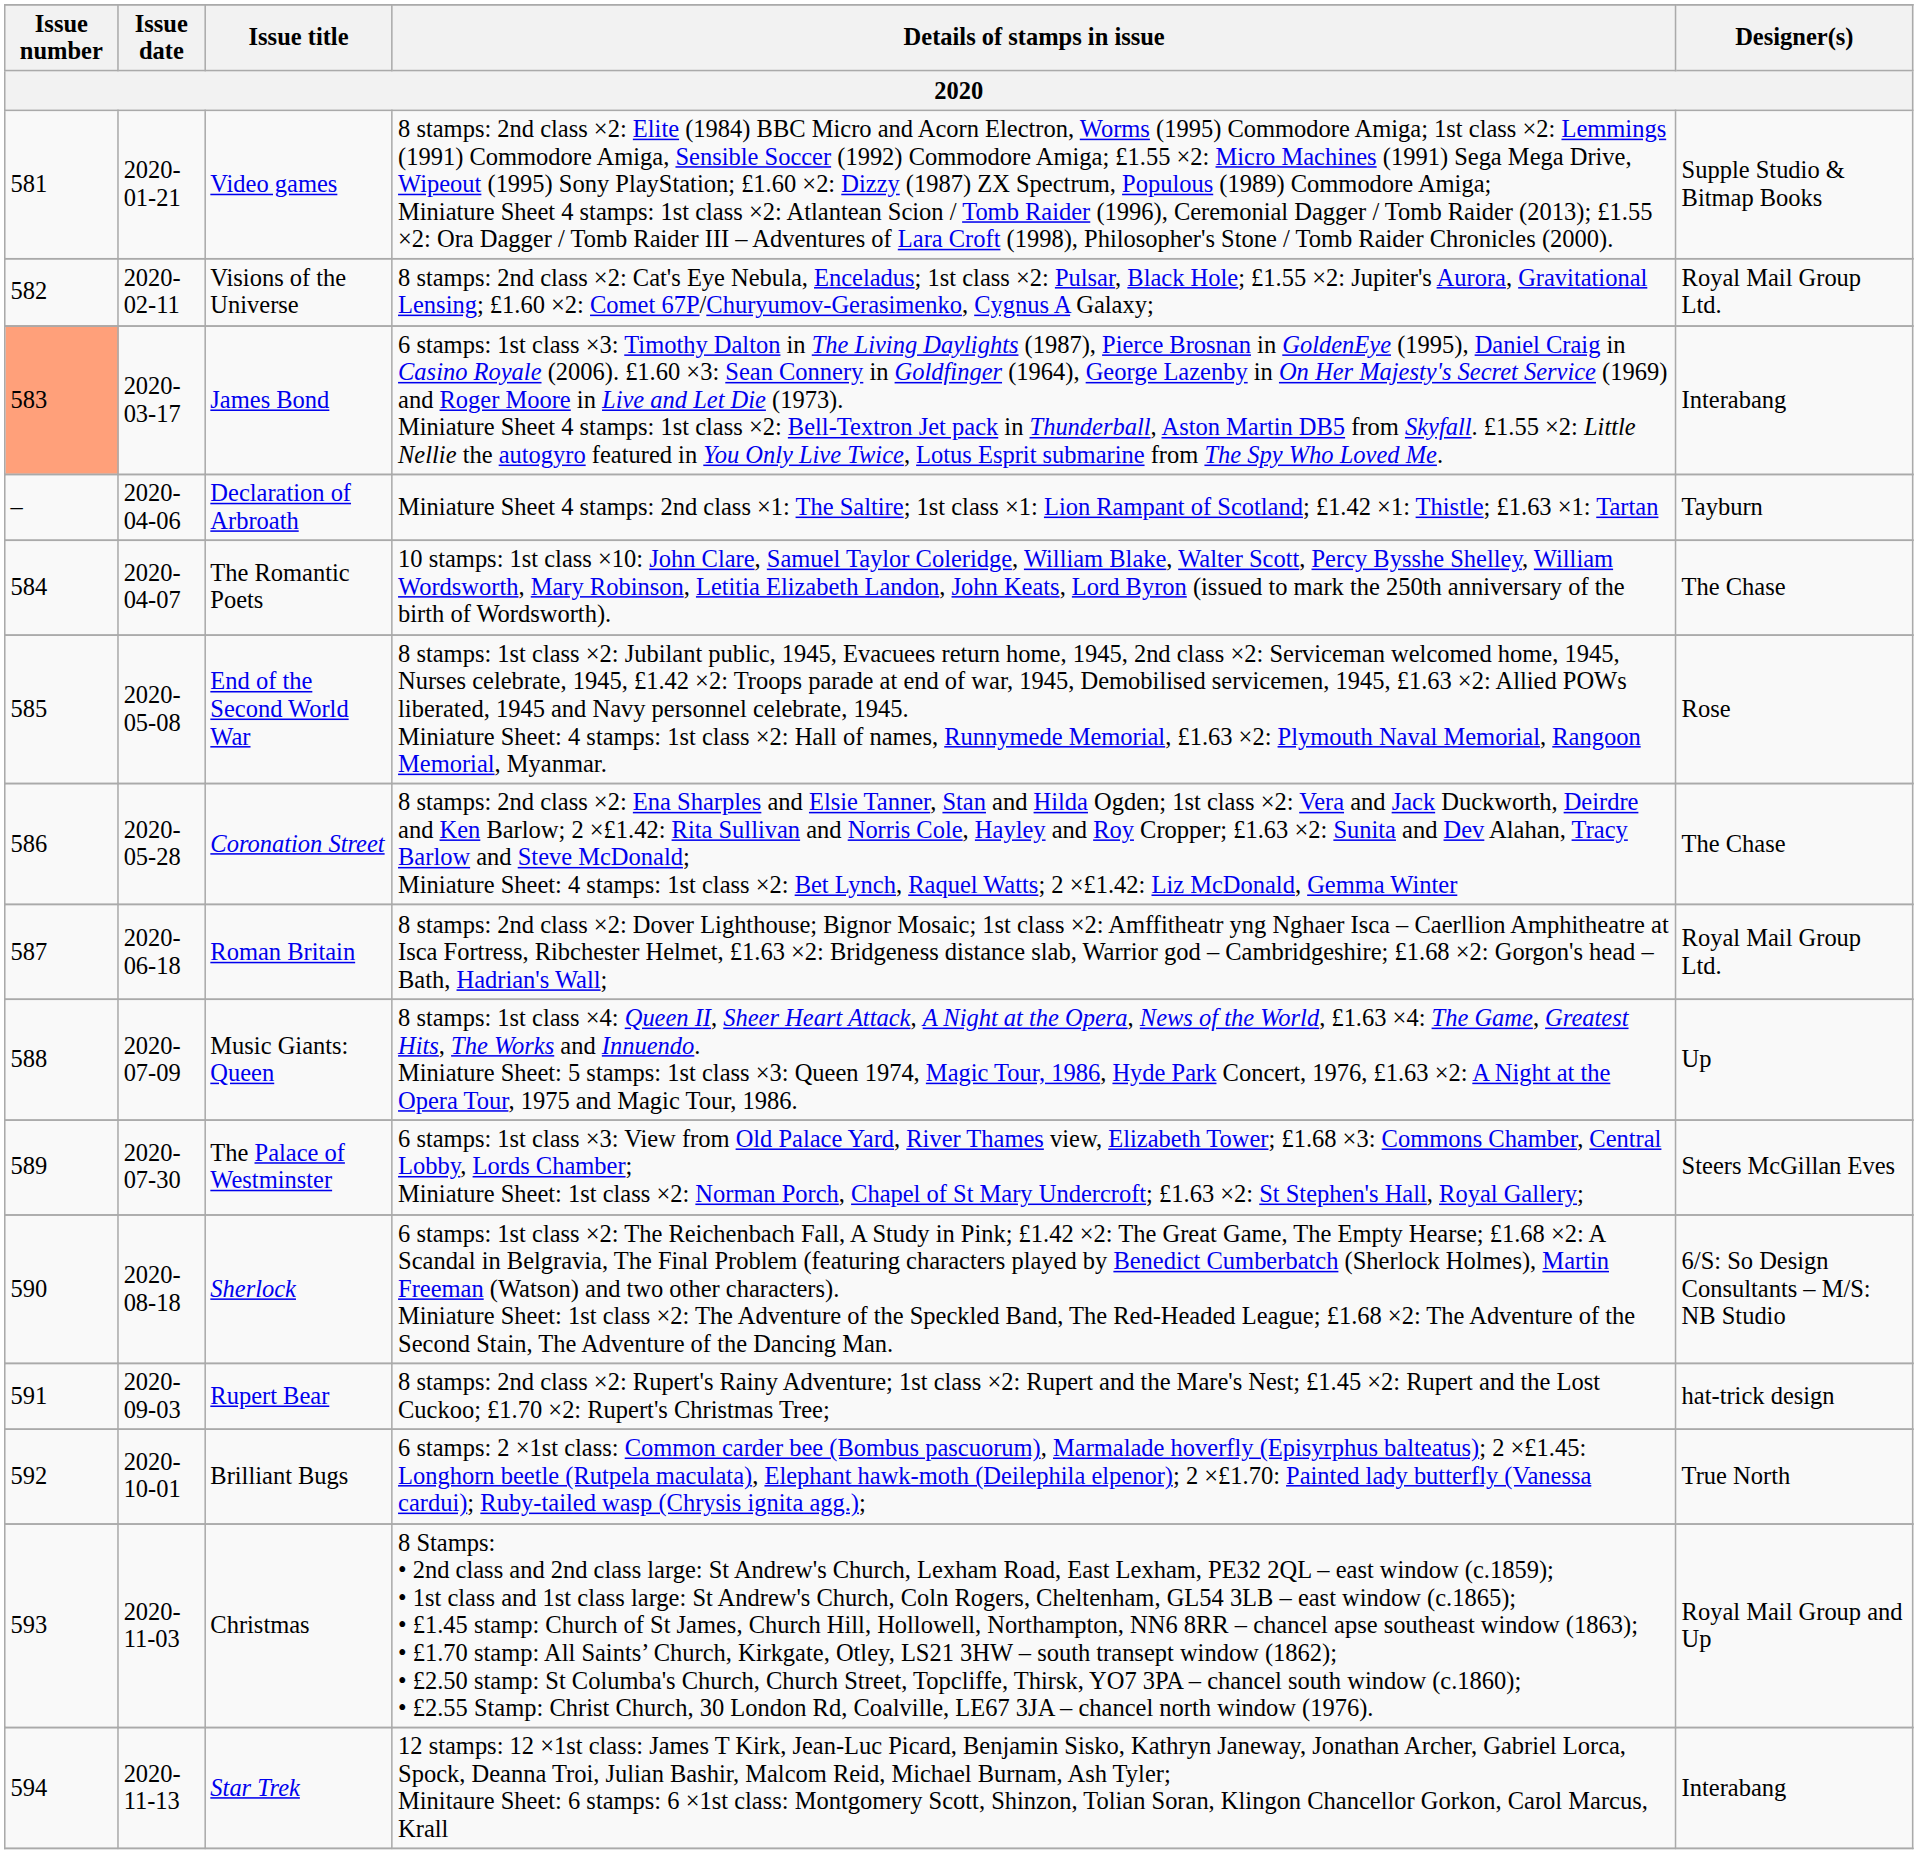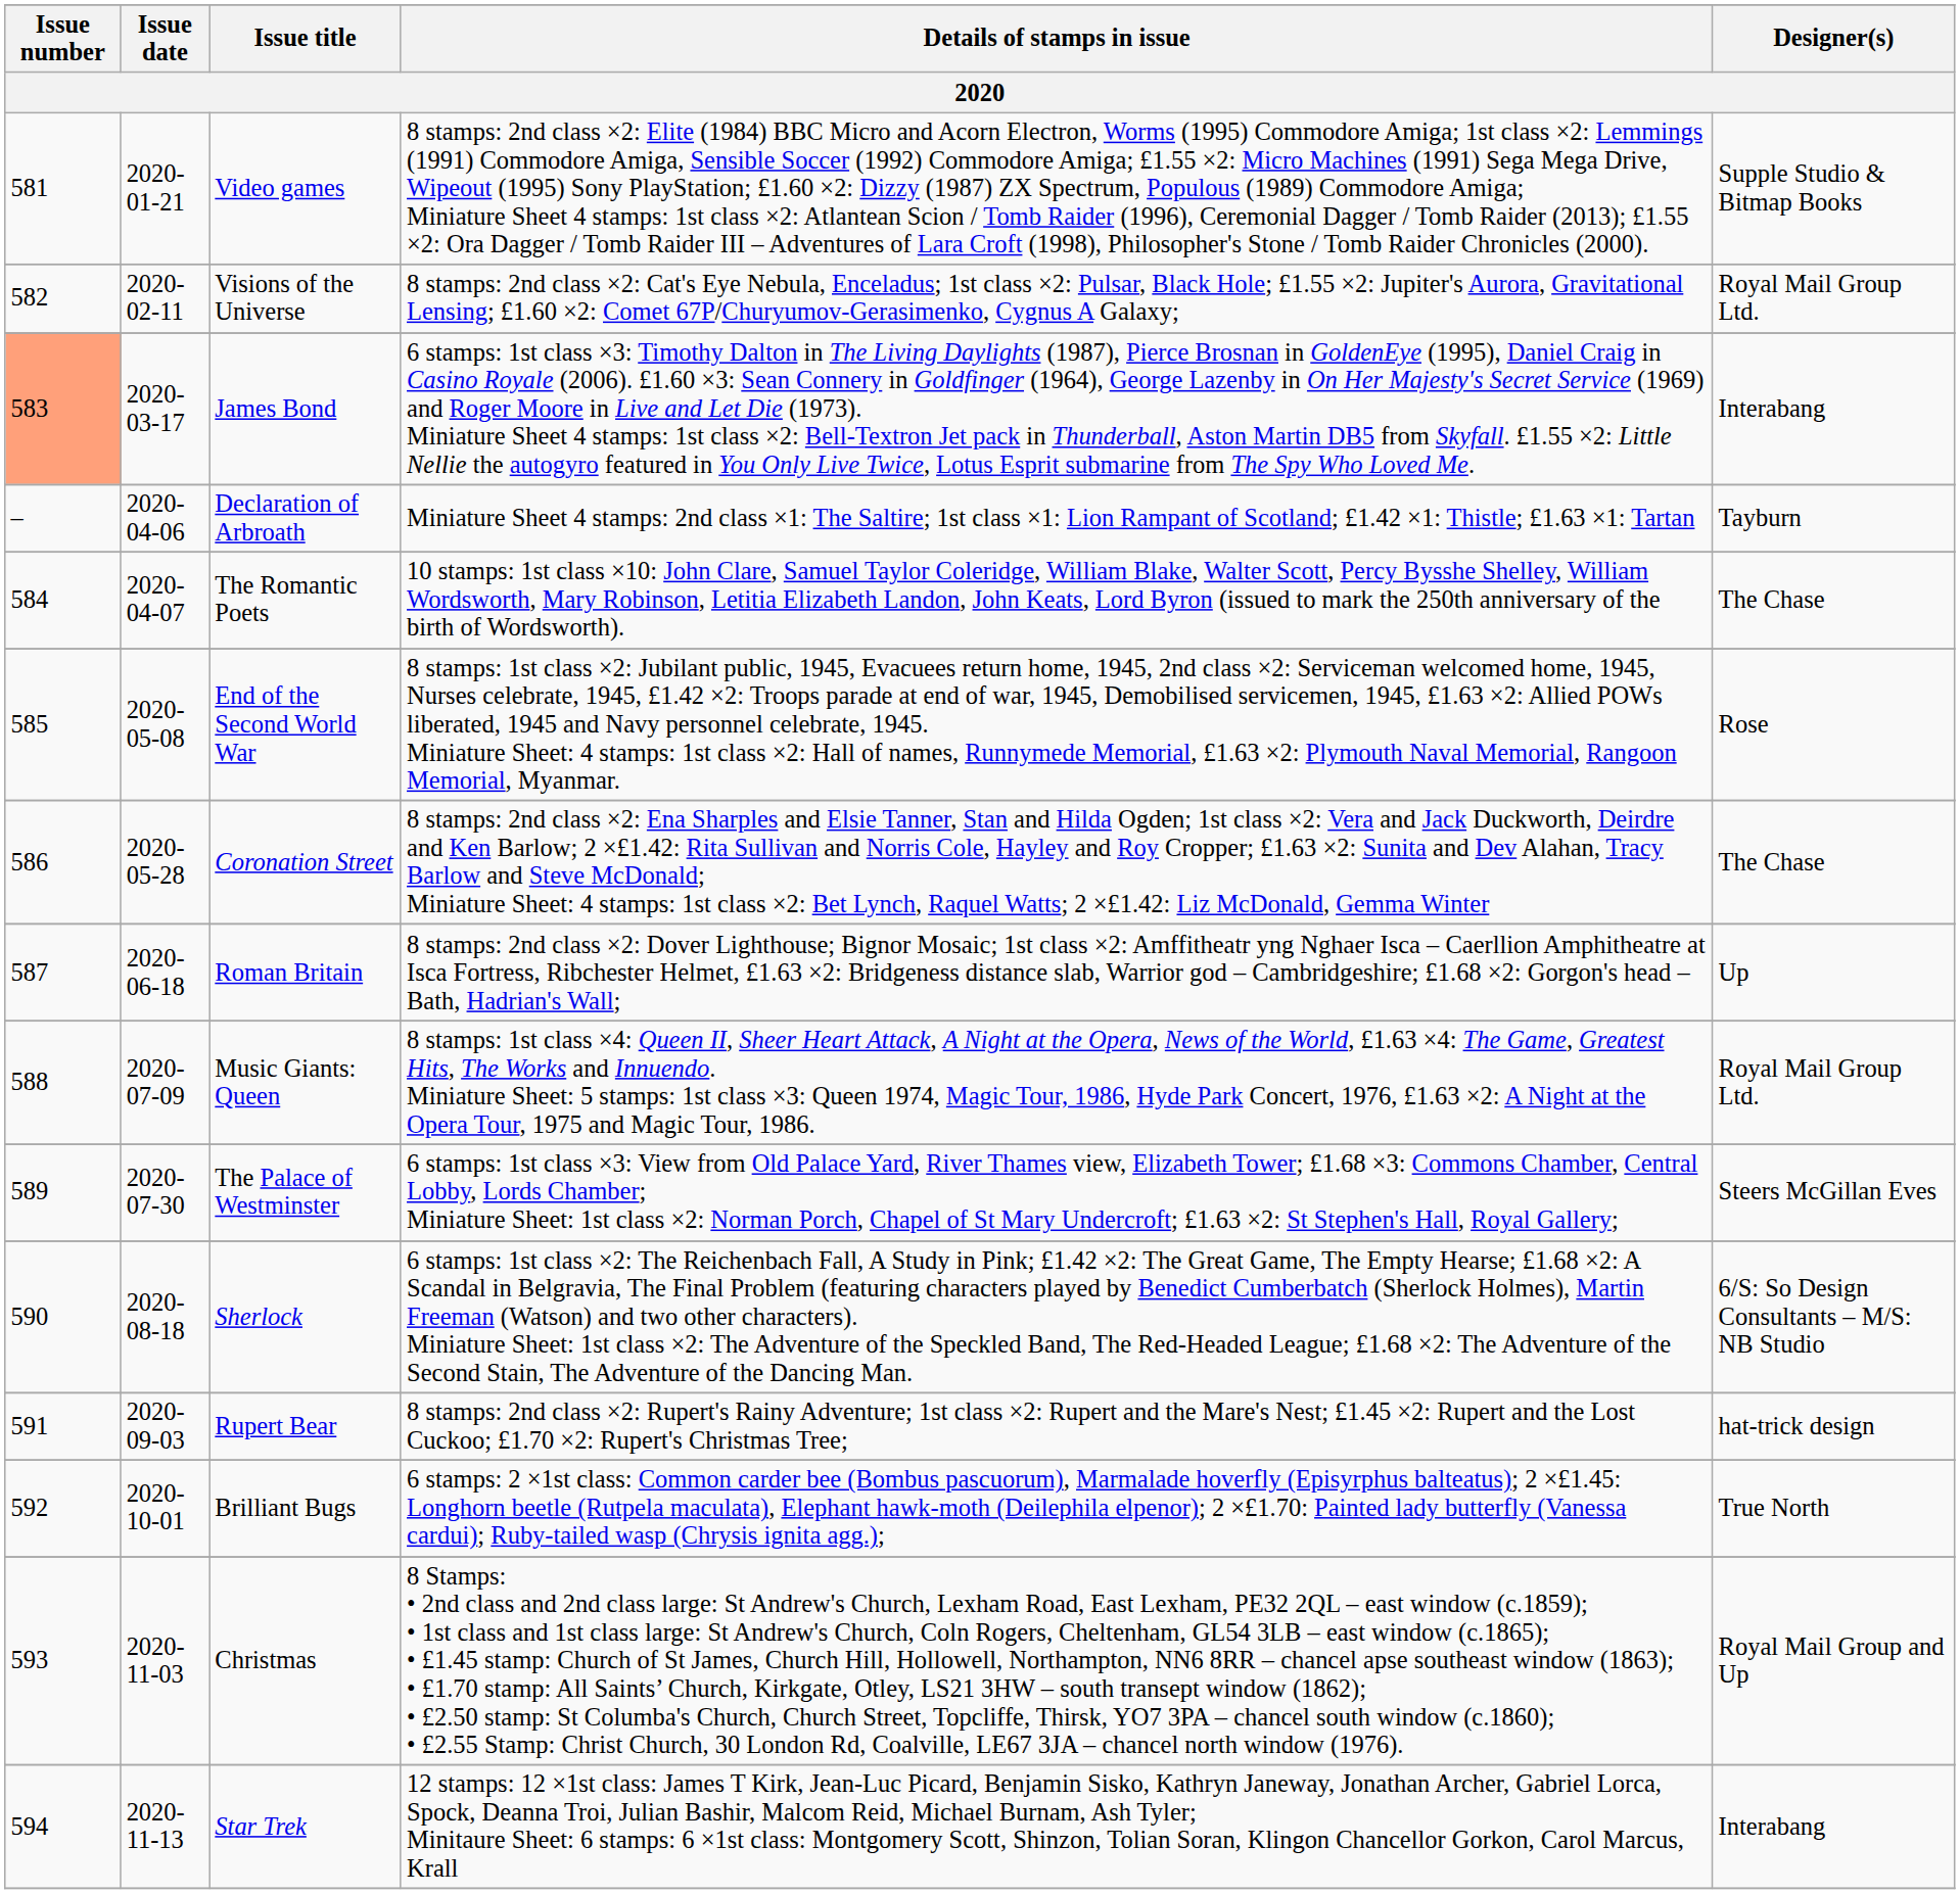Roman Britain | Designer(s): Royal Mail Group Ltd. -> Up
Music Giants: Queen | Designer(s): Up -> Royal Mail Group Ltd.
